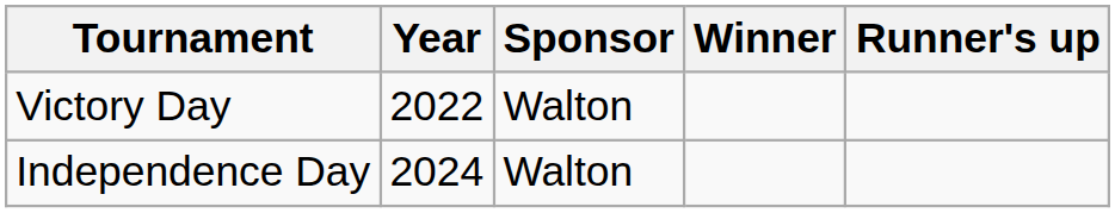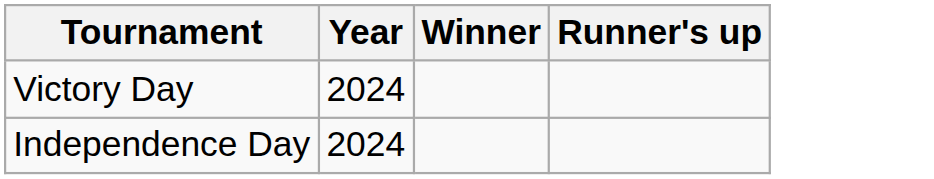- column: Sponsor | Walton | Walton
Victory Day | Year: 2022 -> 2024
